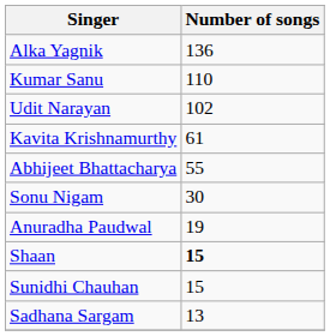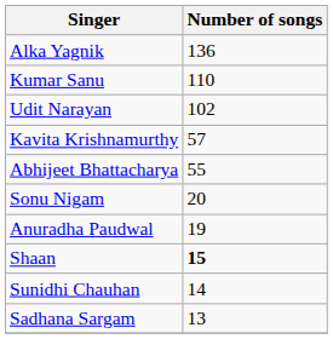Kavita Krishnamurthy | Number of songs: 61 -> 57
Sonu Nigam | Number of songs: 30 -> 20
Sunidhi Chauhan | Number of songs: 15 -> 14
